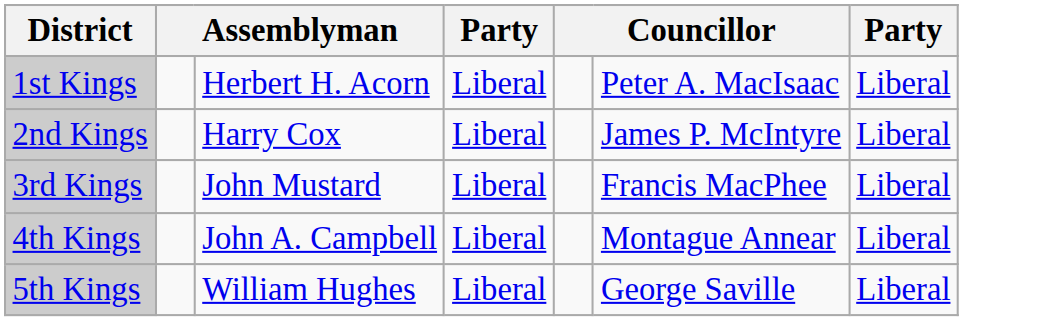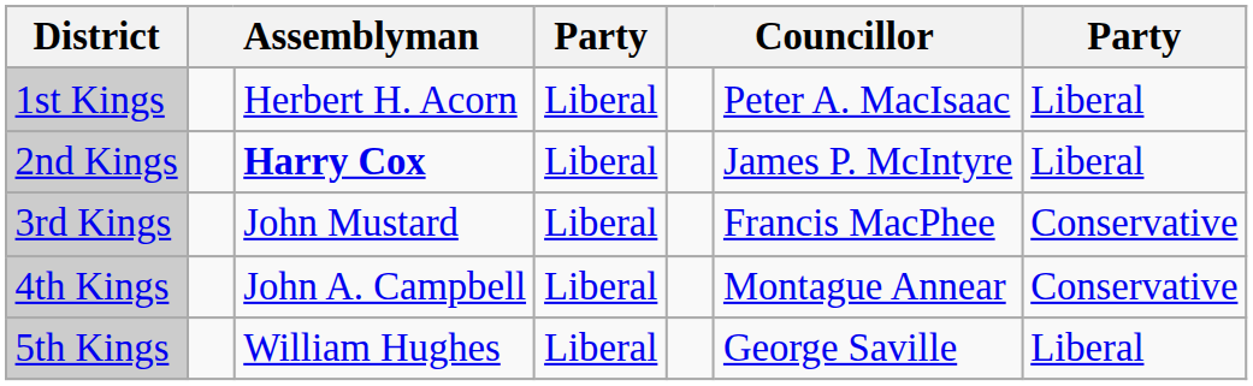2nd Kings | column 3: normal -> bold
3rd Kings | column 7: Liberal -> Conservative
4th Kings | column 7: Liberal -> Conservative
